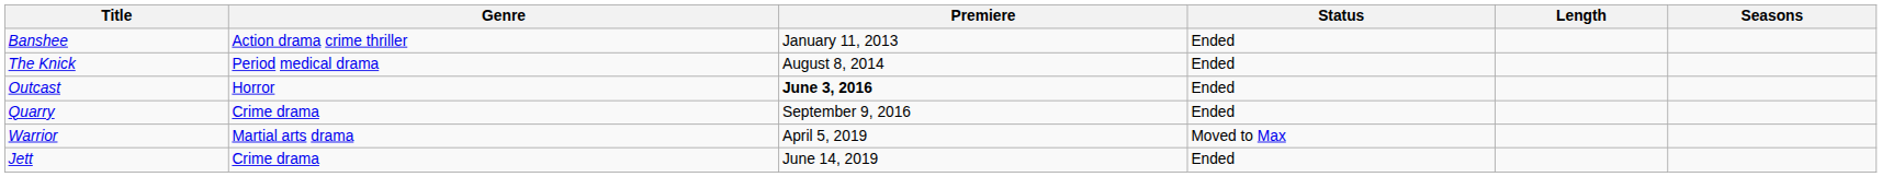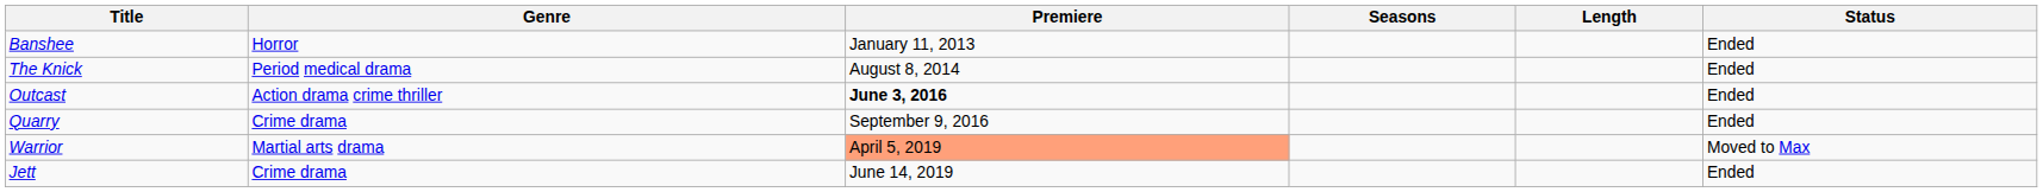columns swapped: Seasons <-> Status
Banshee | Genre: Action drama crime thriller -> Horror
Outcast | Genre: Horror -> Action drama crime thriller
Warrior | Premiere: no background -> lightsalmon background
